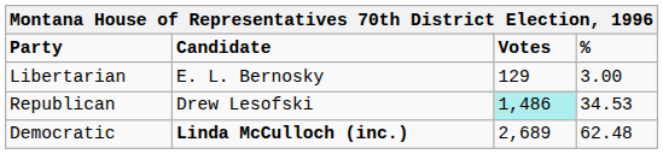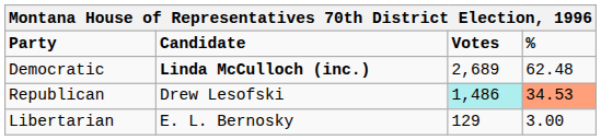rows swapped: Democratic <-> Libertarian
Republican | %: no background -> lightsalmon background
